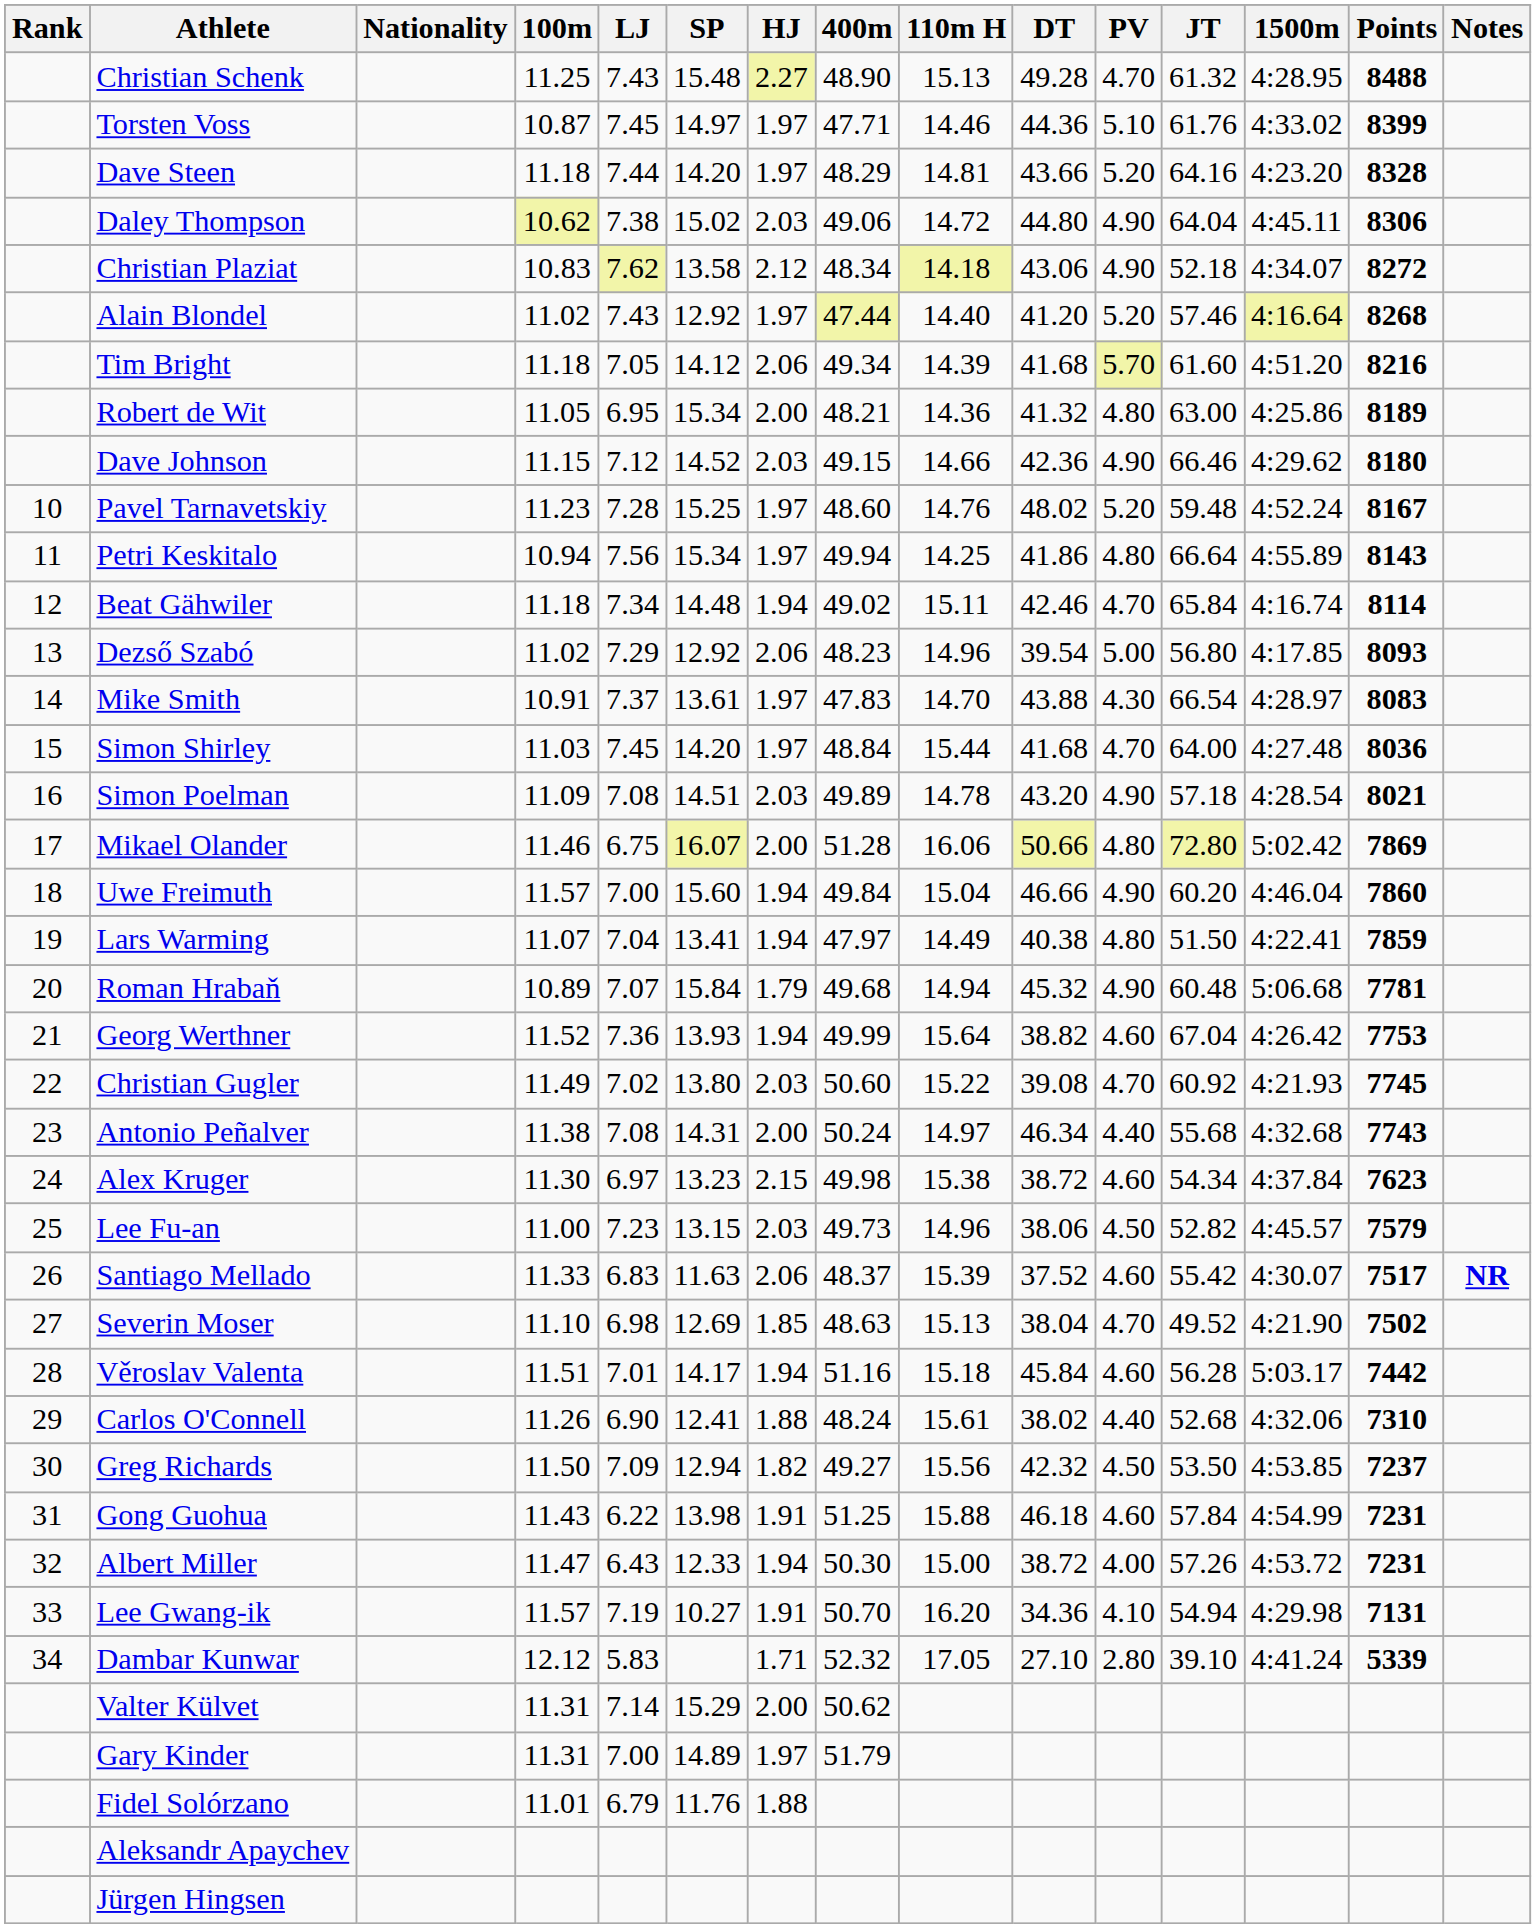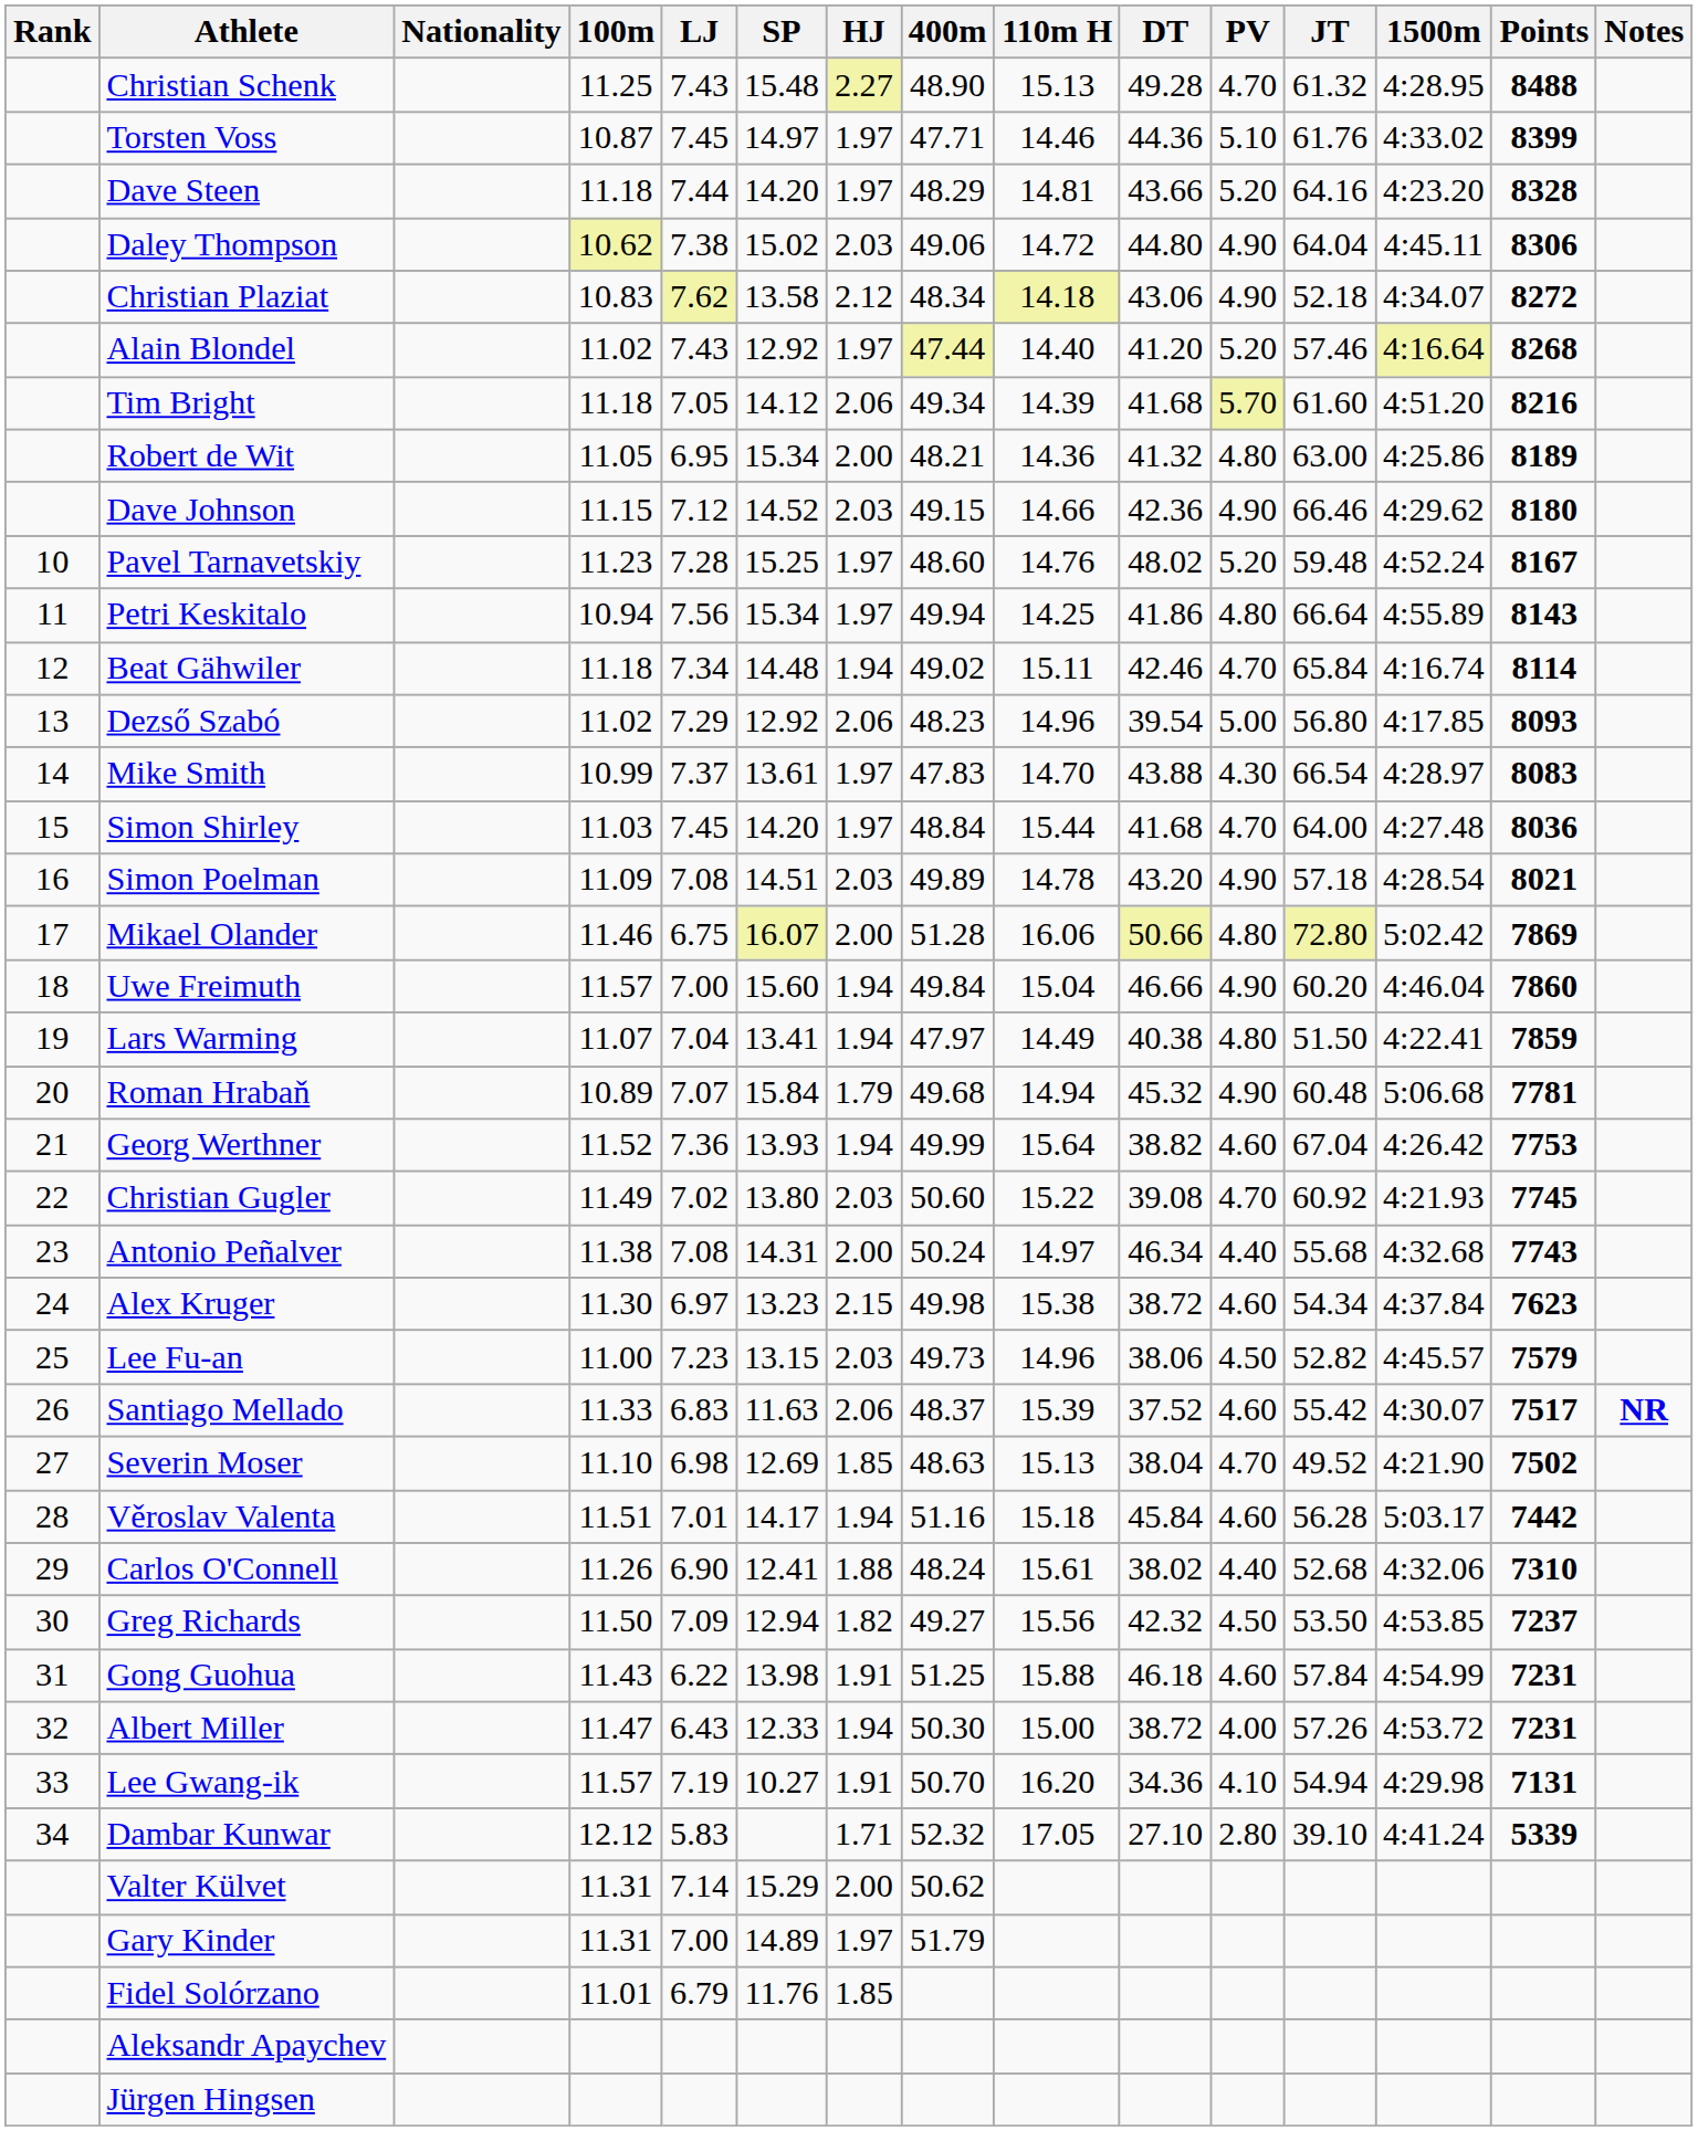Mike Smith | 100m: 10.91 -> 10.99
Fidel Solórzano | HJ: 1.88 -> 1.85
